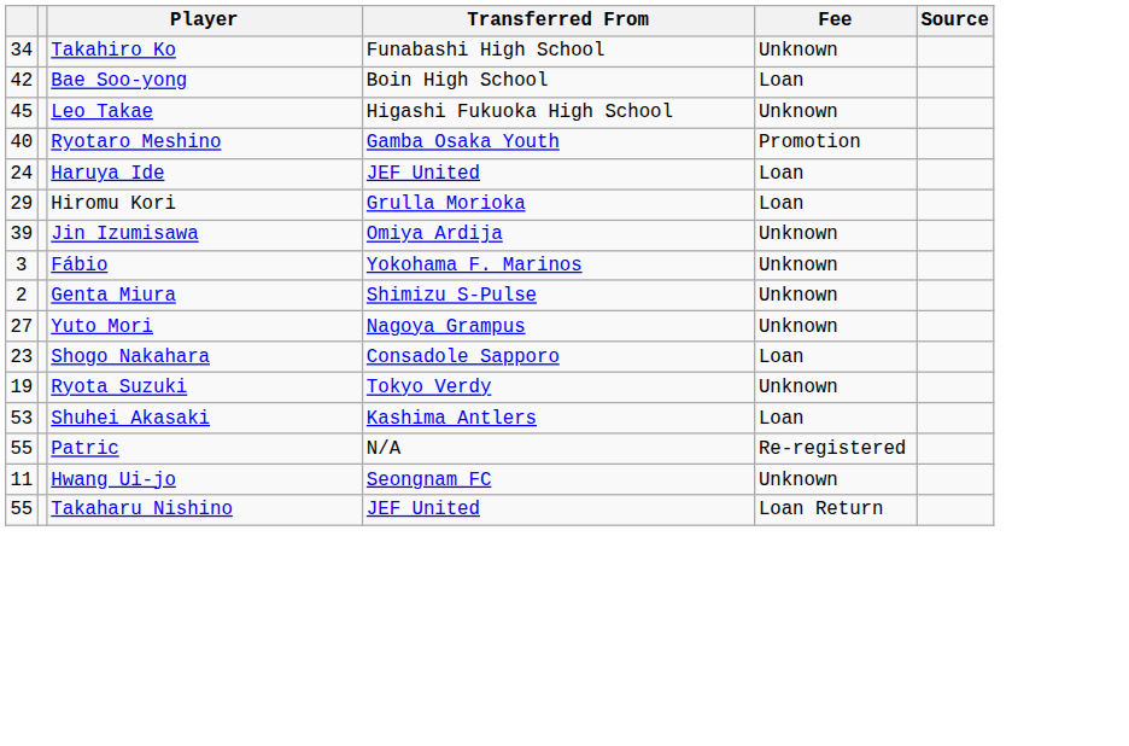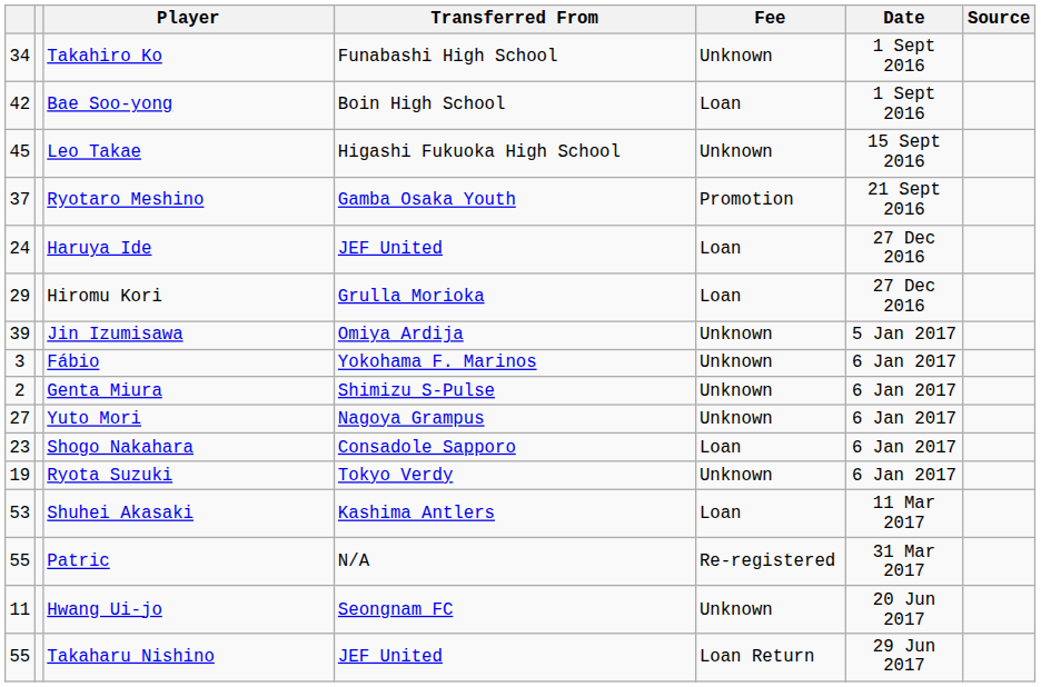+ column: Date | 1 Sept 2016 | 1 Sept 2016 | 15 Sept 2016 | 21 Sept 2016 | 27 Dec 2016 | 27 Dec 2016 | 5 Jan 2017 | 6 Jan 2017 | 6 Jan 2017 | 6 Jan 2017 | 6 Jan 2017 | 6 Jan 2017 | 11 Mar 2017 | 31 Mar 2017 | 20 Jun 2017 | 29 Jun 2017
Ryotaro Meshino | column 1: 40 -> 37
